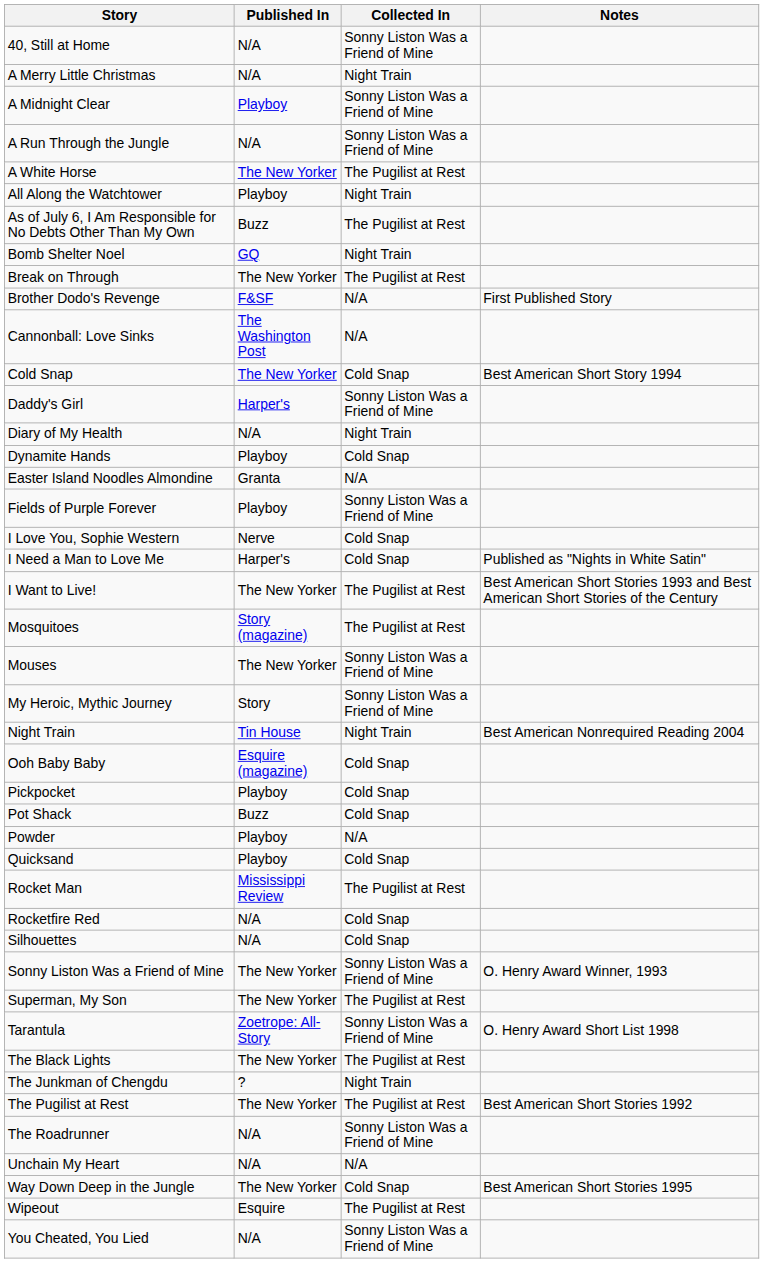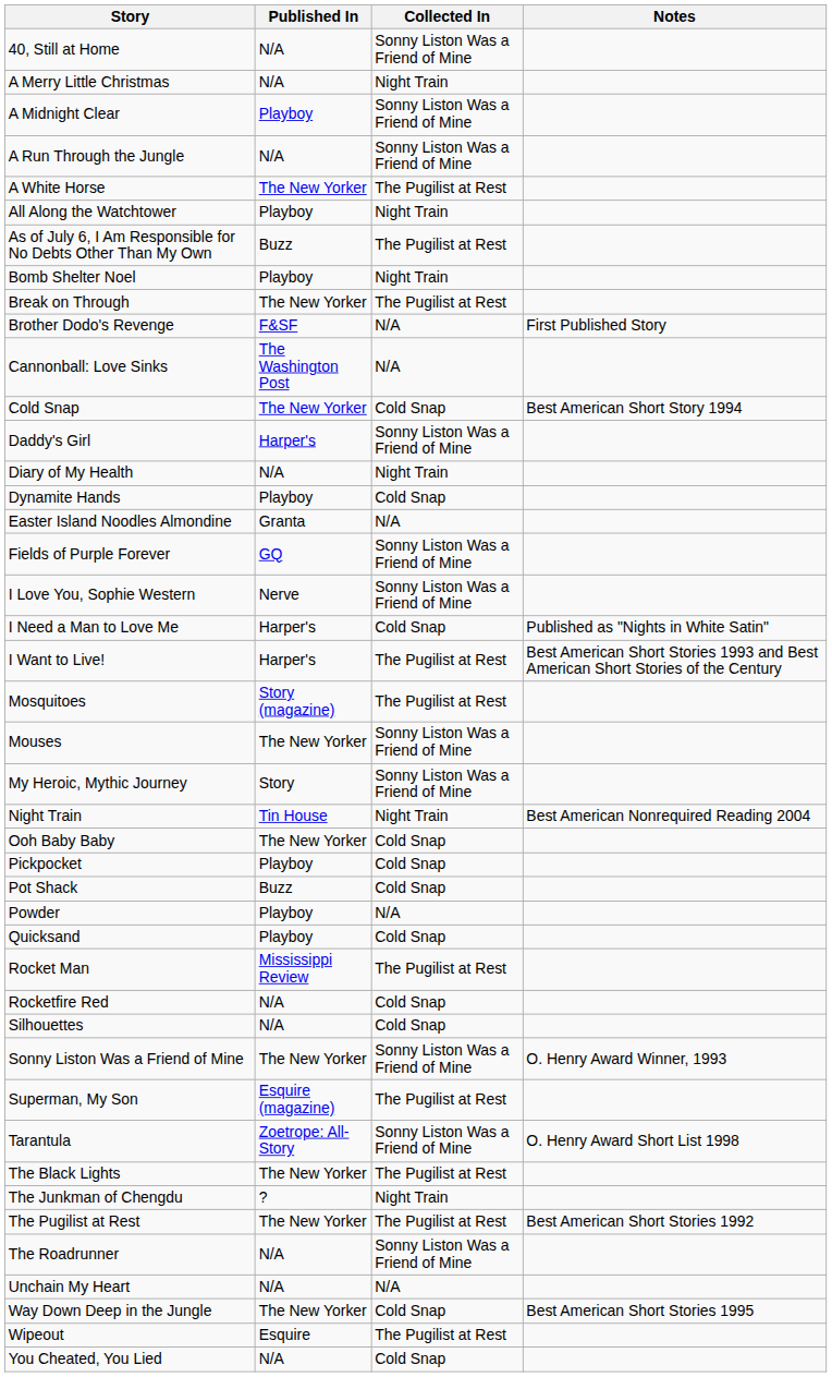Bomb Shelter Noel | Published In: GQ -> Playboy
Fields of Purple Forever | Published In: Playboy -> GQ
I Love You, Sophie Western | Collected In: Cold Snap -> Sonny Liston Was a Friend of Mine
I Want to Live! | Published In: The New Yorker -> Harper's
Ooh Baby Baby | Published In: Esquire (magazine) -> The New Yorker
Superman, My Son | Published In: The New Yorker -> Esquire (magazine)
You Cheated, You Lied | Collected In: Sonny Liston Was a Friend of Mine -> Cold Snap
